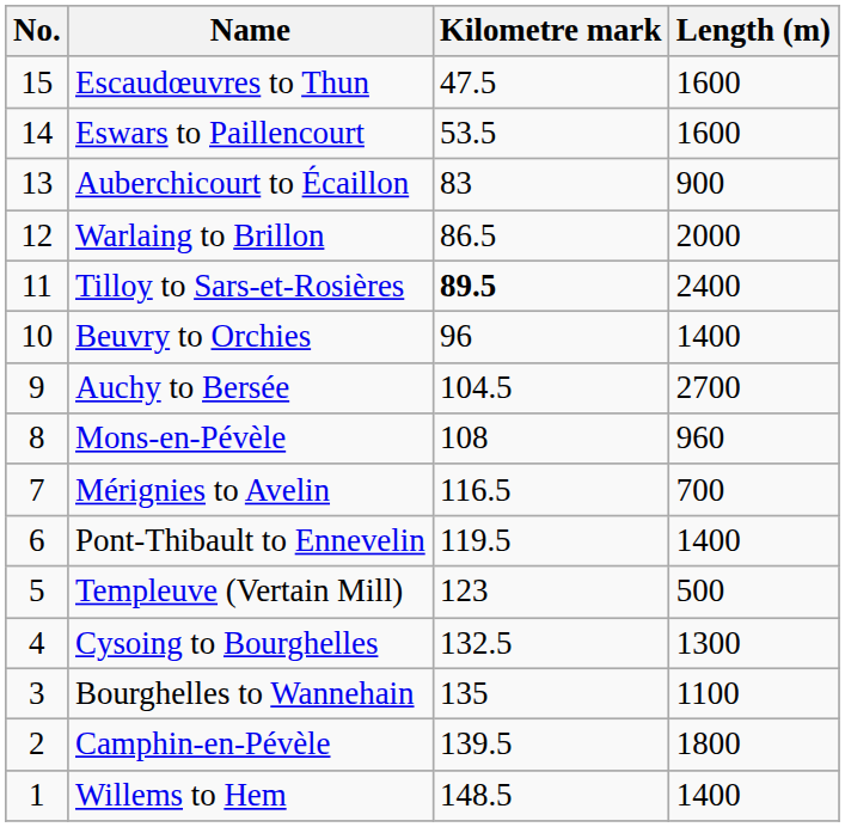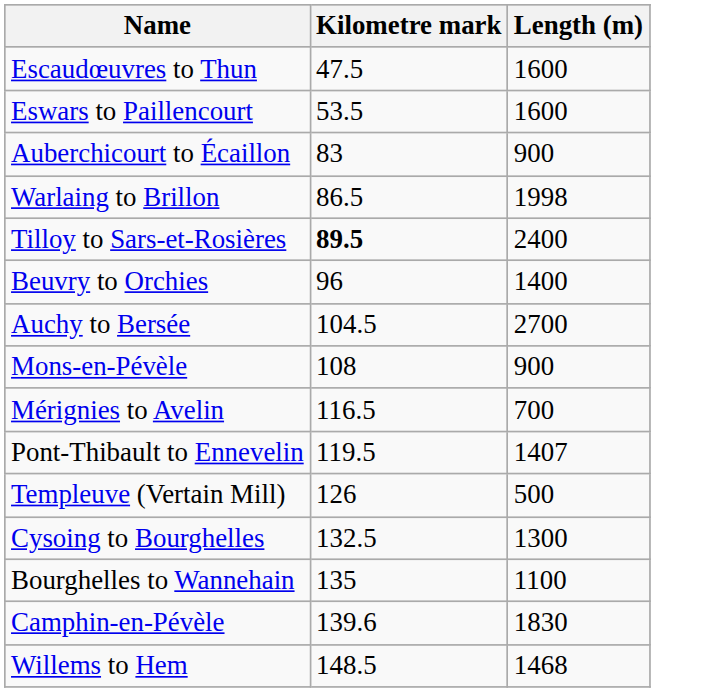- column: No. | 15 | 14 | 13 | 12 | 11 | 10 | 9 | 8 | 7 | 6 | 5 | 4 | 3 | 2 | 1
Warlaing to Brillon | Length (m): 2000 -> 1998
Mons-en-Pévèle | Length (m): 960 -> 900
Pont-Thibault to Ennevelin | Length (m): 1400 -> 1407
Templeuve (Vertain Mill) | Kilometre mark: 123 -> 126
Camphin-en-Pévèle | Kilometre mark: 139.5 -> 139.6
Camphin-en-Pévèle | Length (m): 1800 -> 1830
Willems to Hem | Length (m): 1400 -> 1468
